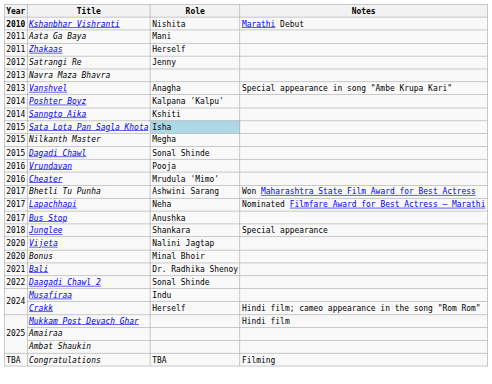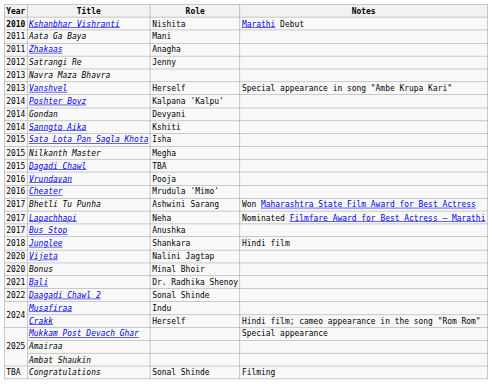Zhakaas | Role: Herself -> Anagha
Vanshvel | Role: Anagha -> Herself
+ row: 2014 | Gondan | Devyani
Sata Lota Pan Sagla Khota | Role: lightblue background -> no background
Dagadi Chawl | Role: Sonal Shinde -> TBA
Junglee | Notes: Special appearance -> Hindi film
Mukkam Post Devach Ghar | Notes: Hindi film -> Special appearance
Congratulations | Role: TBA -> Sonal Shinde
